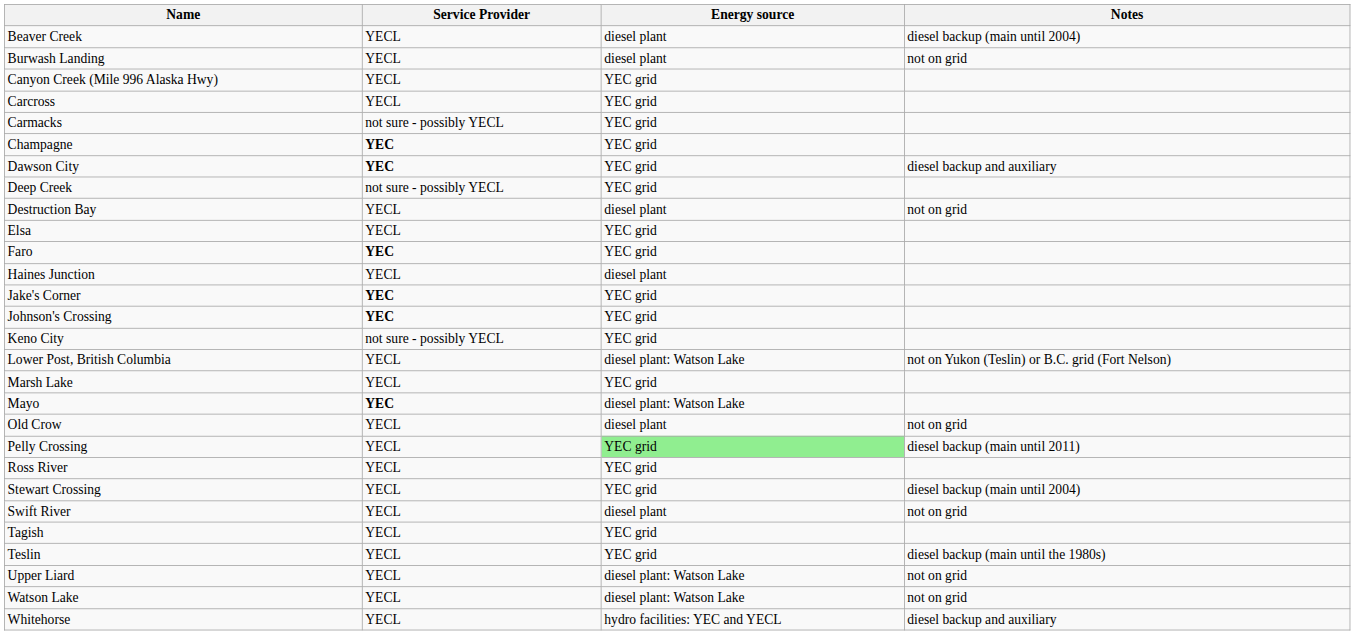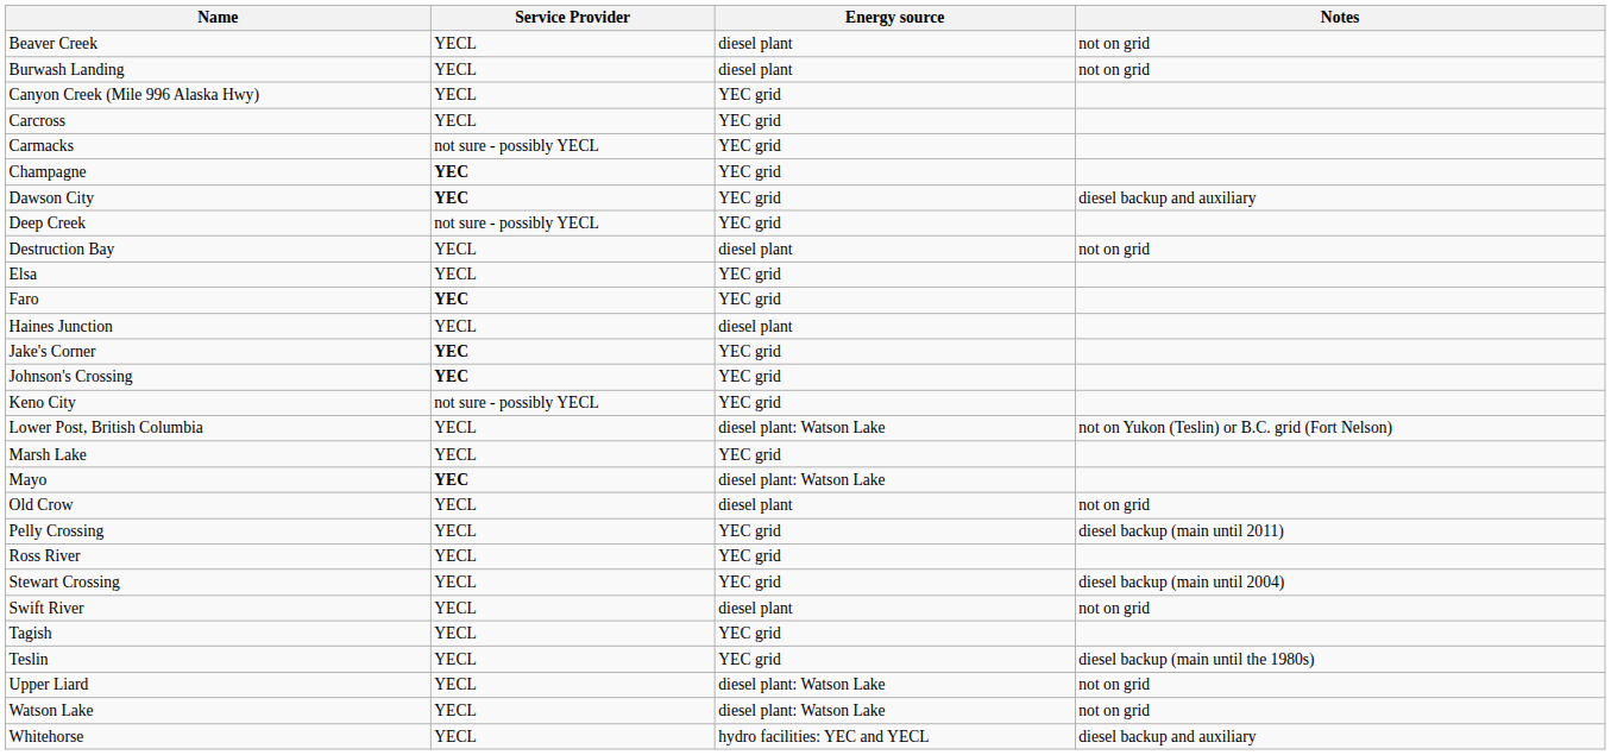Beaver Creek | Notes: diesel backup (main until 2004) -> not on grid
Pelly Crossing | Energy source: lightgreen background -> no background
